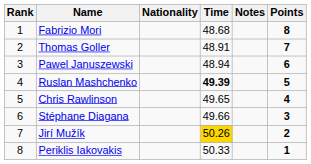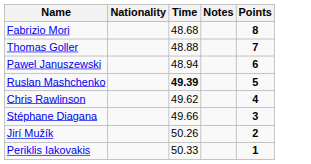- column: Rank | 1 | 2 | 3 | 4 | 5 | 6 | 7 | 8
Thomas Goller | Time: 48.91 -> 48.88
Chris Rawlinson | Time: 49.65 -> 49.62
Jirí Mužík | Time: gold background -> no background
